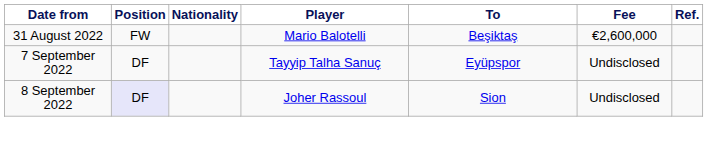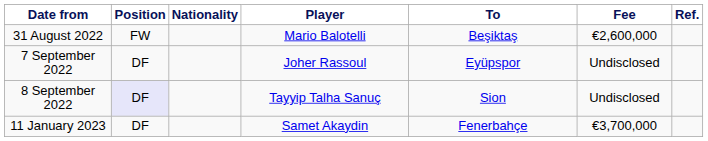7 September 2022 | Player: Tayyip Talha Sanuç -> Joher Rassoul
8 September 2022 | Player: Joher Rassoul -> Tayyip Talha Sanuç
+ row: 11 January 2023 | DF | Samet Akaydin | Fenerbahçe | €3,700,000
